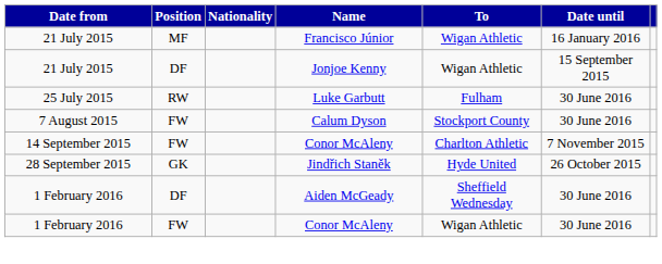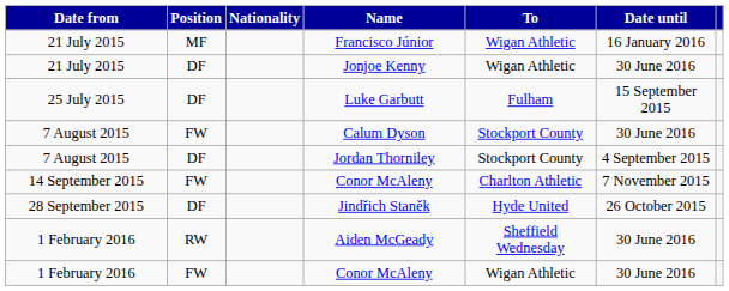Jonjoe Kenny | Date until: 15 September 2015 -> 30 June 2016
Luke Garbutt | Position: RW -> DF
Luke Garbutt | Date until: 30 June 2016 -> 15 September 2015
+ row: 7 August 2015 | DF | Jordan Thorniley | Stockport County | 4 September 2015
Jindřich Staněk | Position: GK -> DF
Aiden McGeady | Position: DF -> RW
